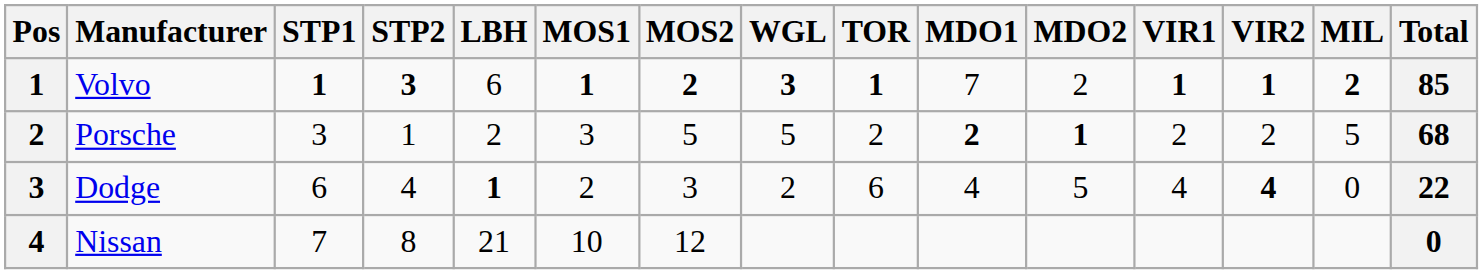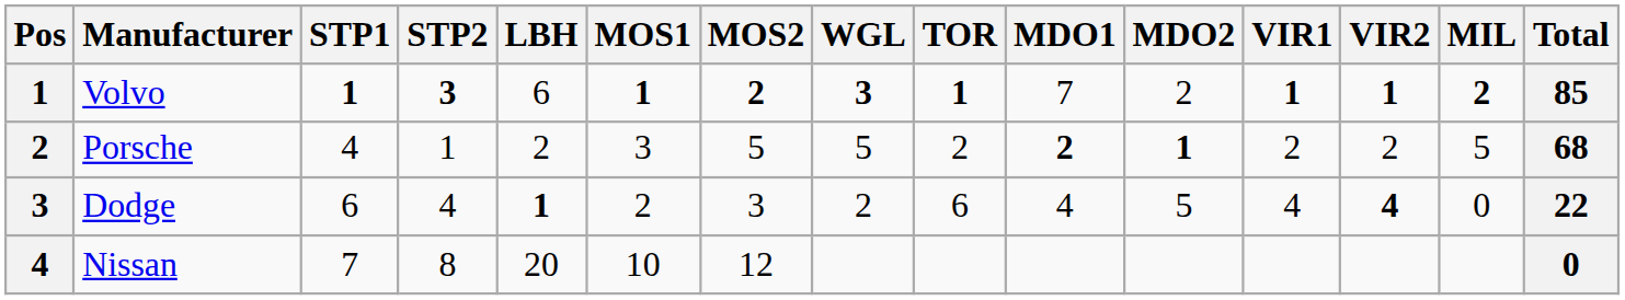Porsche | STP1: 3 -> 4
Nissan | LBH: 21 -> 20
